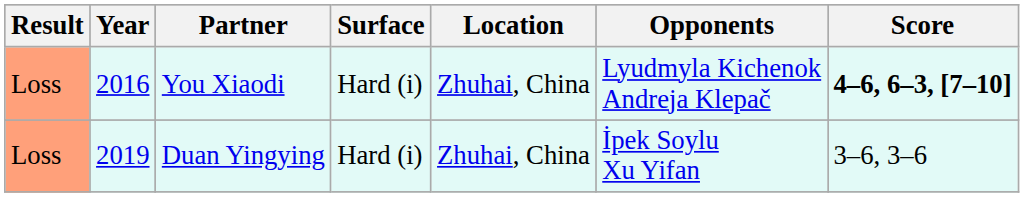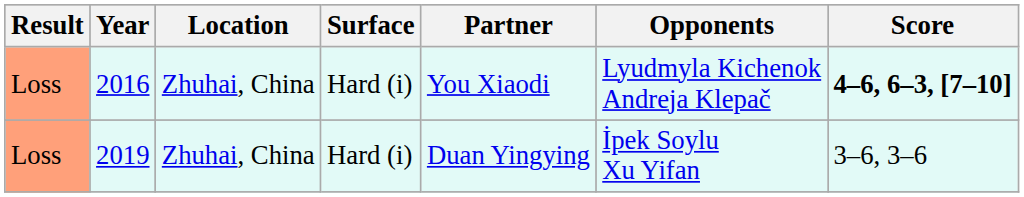columns swapped: Location <-> Partner
